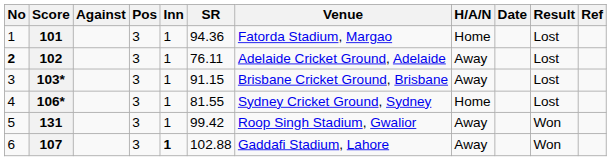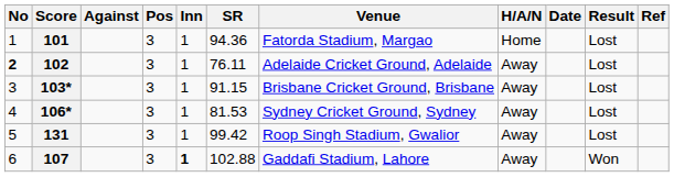106* | SR: 81.55 -> 81.53
106* | H/A/N: Home -> Away
131 | Result: Won -> Lost
